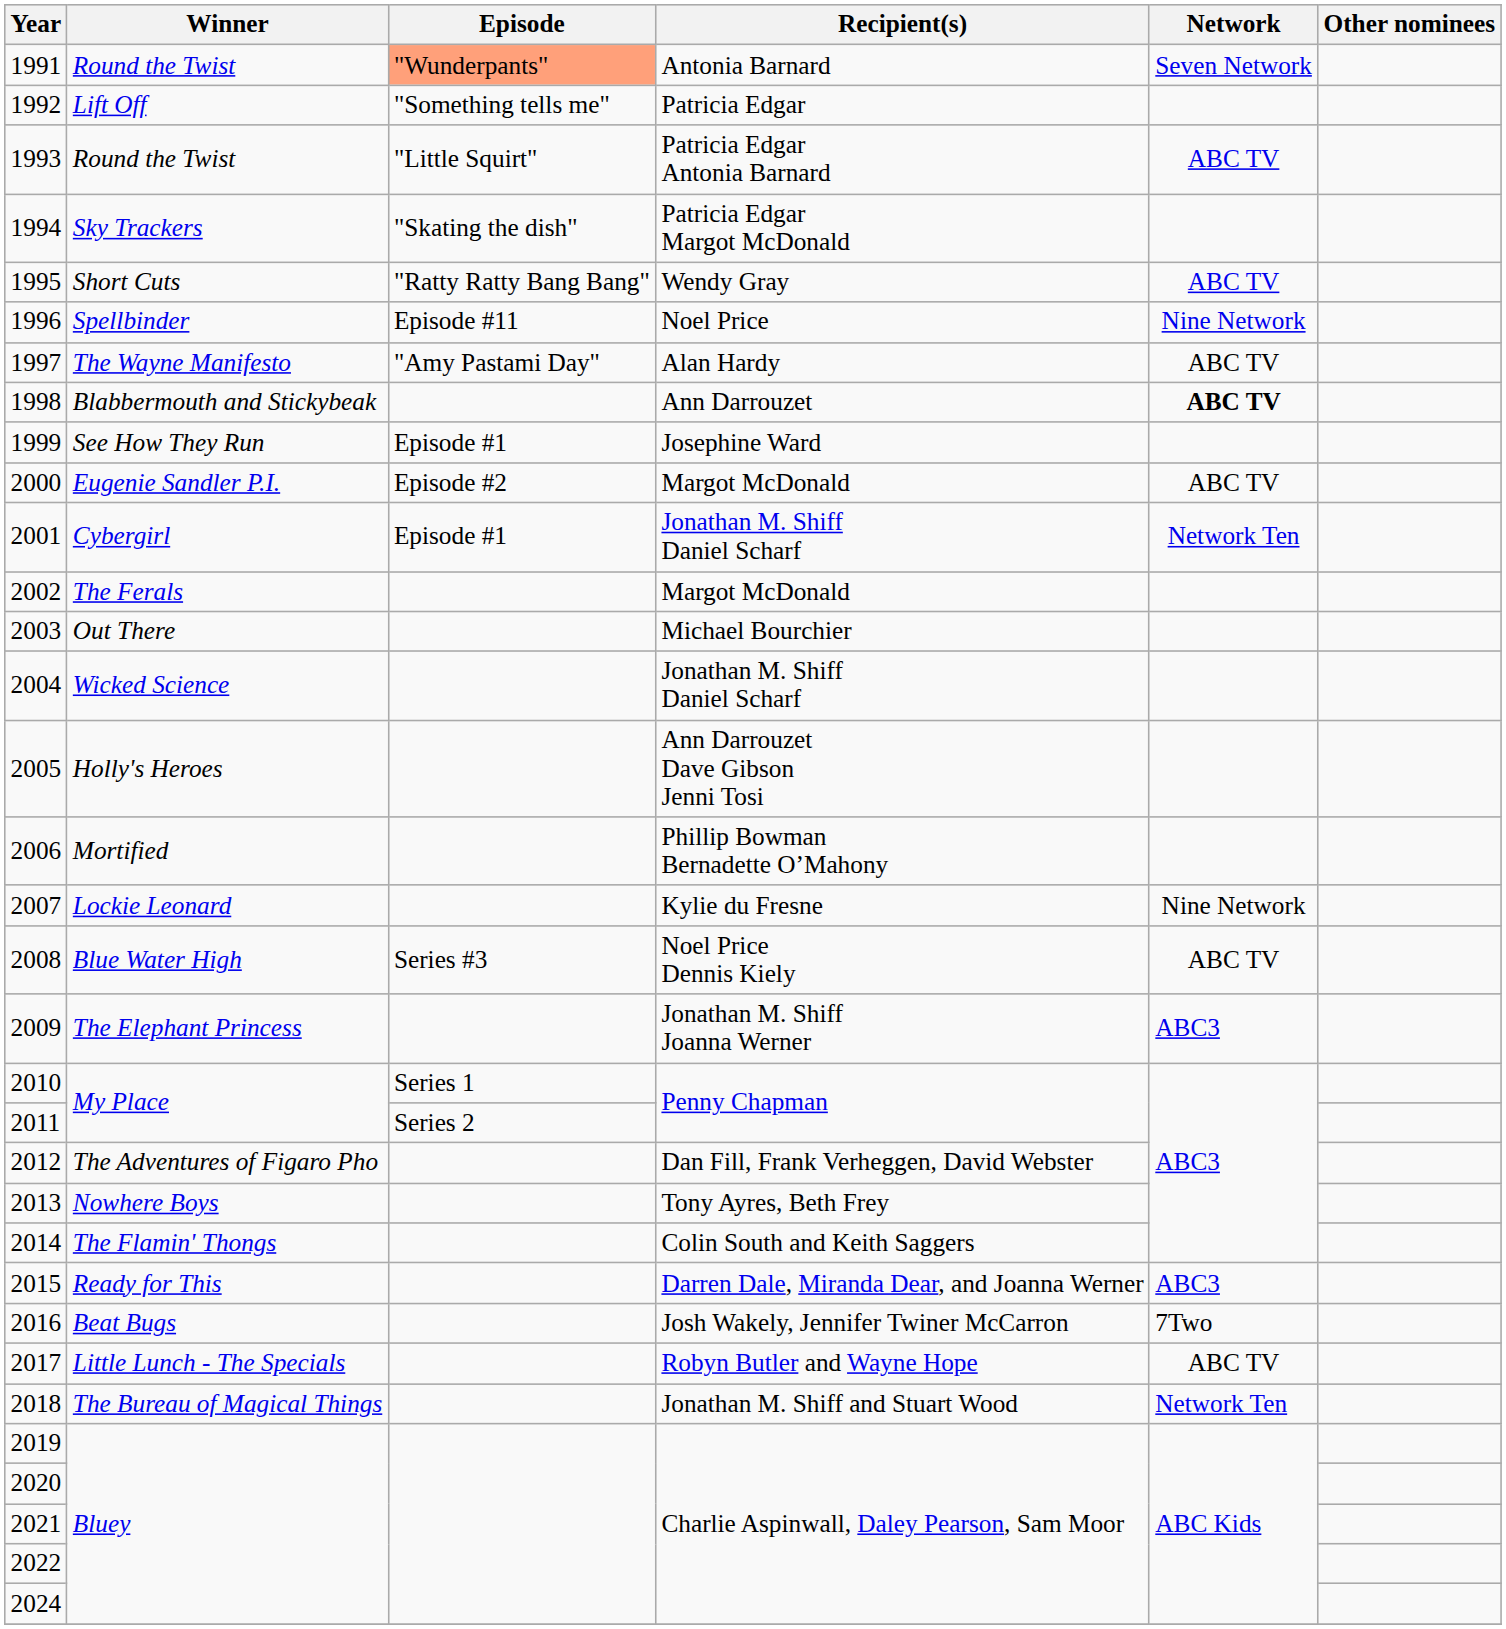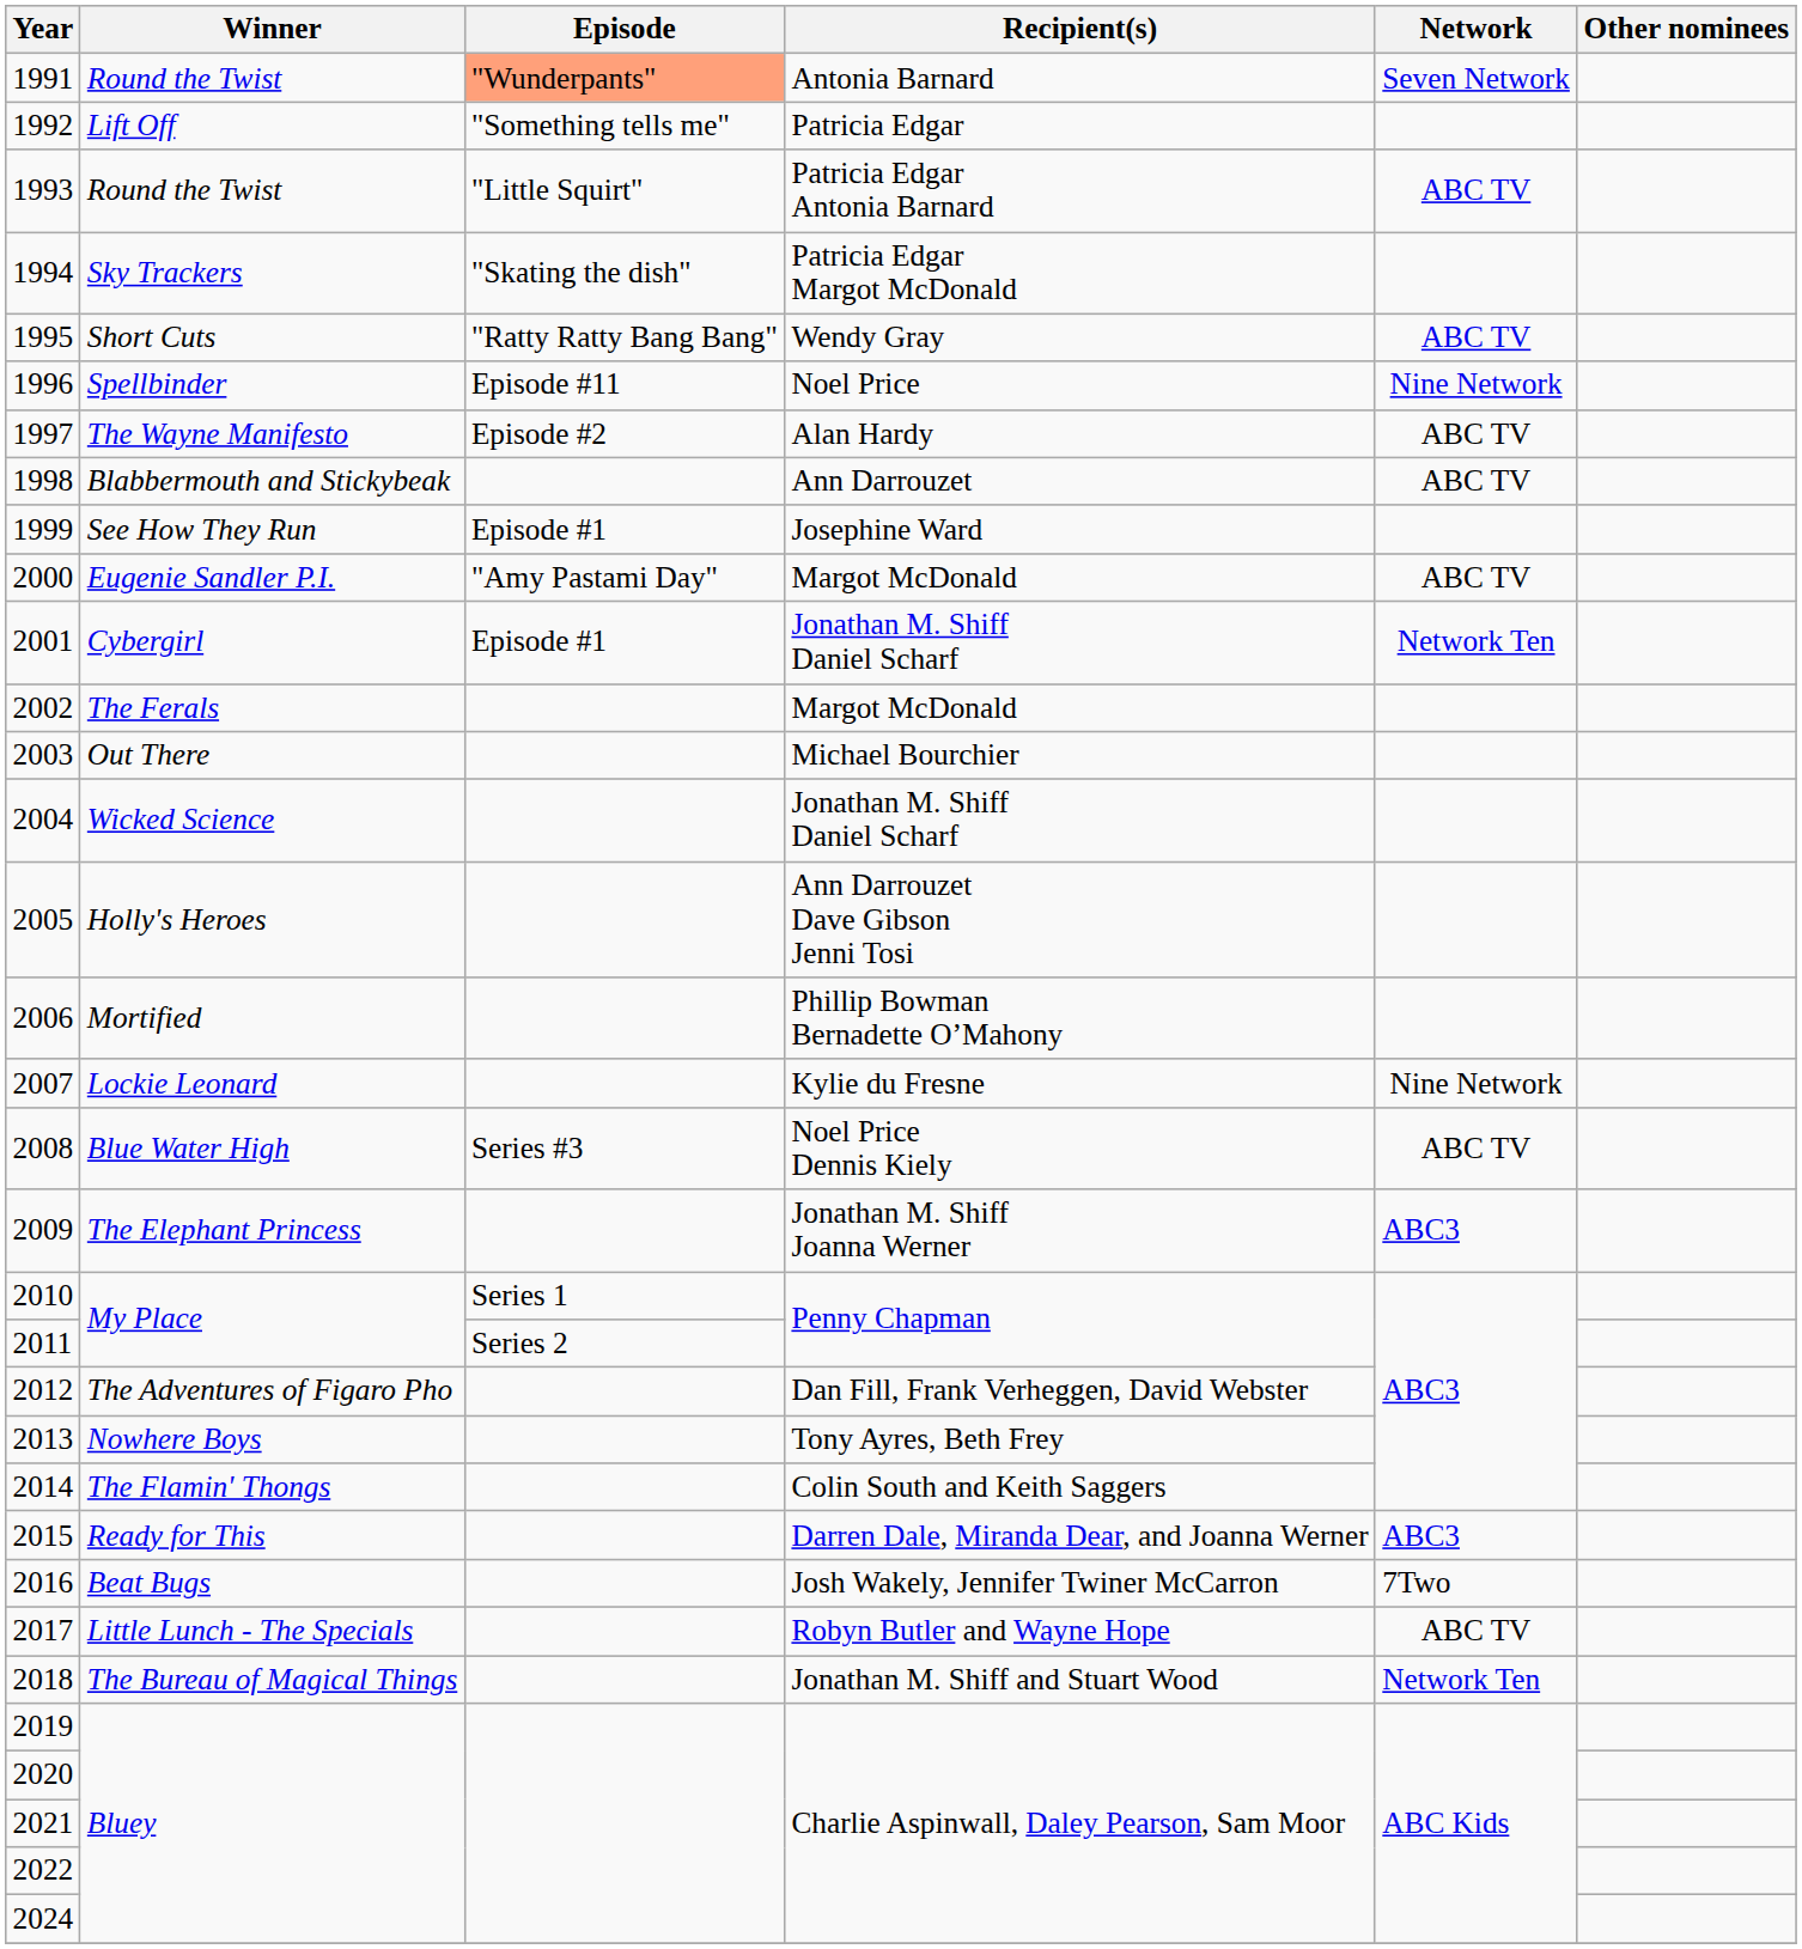1997 | Episode: "Amy Pastami Day" -> Episode #2
1998 | Network: bold -> normal
2000 | Episode: Episode #2 -> "Amy Pastami Day"
